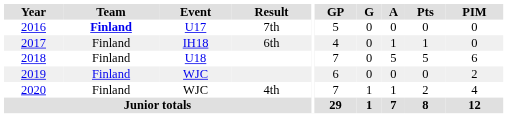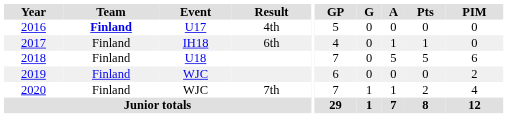2016 | Result: 7th -> 4th
2020 | Result: 4th -> 7th
